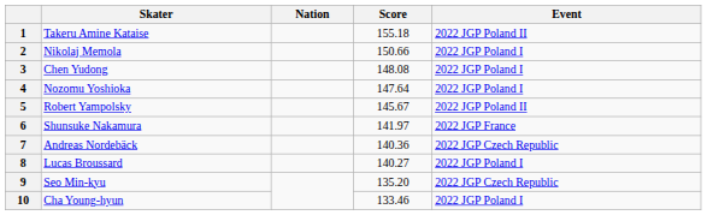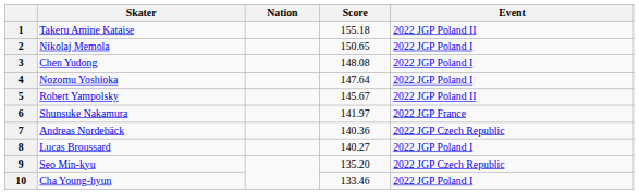2 | Score: 150.66 -> 150.65
